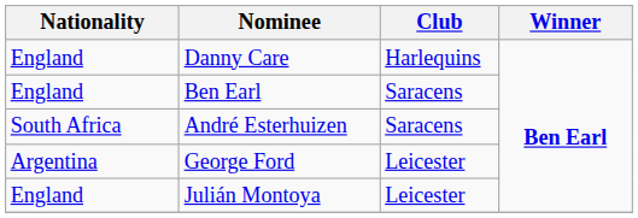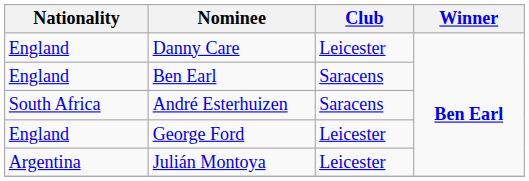Danny Care | Club: Harlequins -> Leicester
George Ford | Nationality: Argentina -> England
Julián Montoya | Nationality: England -> Argentina
